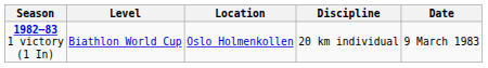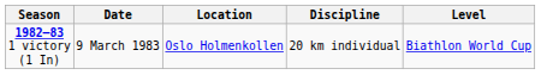columns swapped: Date <-> Level
